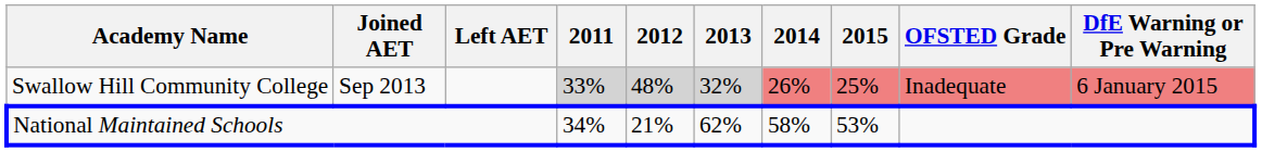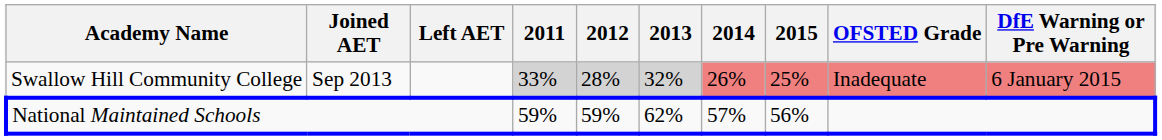Swallow Hill Community College | 2012: 48% -> 28%
National Maintained Schools | 2011: 34% -> 59%
National Maintained Schools | 2012: 21% -> 59%
National Maintained Schools | 2014: 58% -> 57%
National Maintained Schools | 2015: 53% -> 56%
